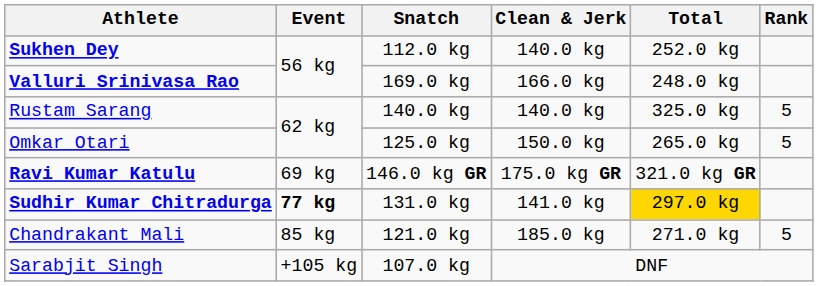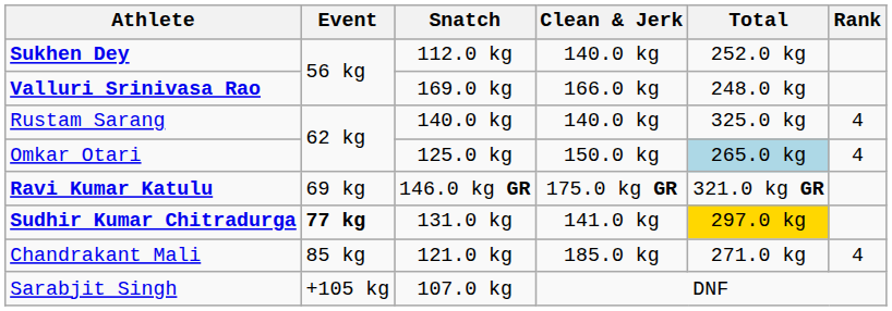Rustam Sarang | Rank: 5 -> 4
Omkar Otari | Total: no background -> lightblue background
Omkar Otari | Rank: 5 -> 4
Chandrakant Mali | Rank: 5 -> 4
